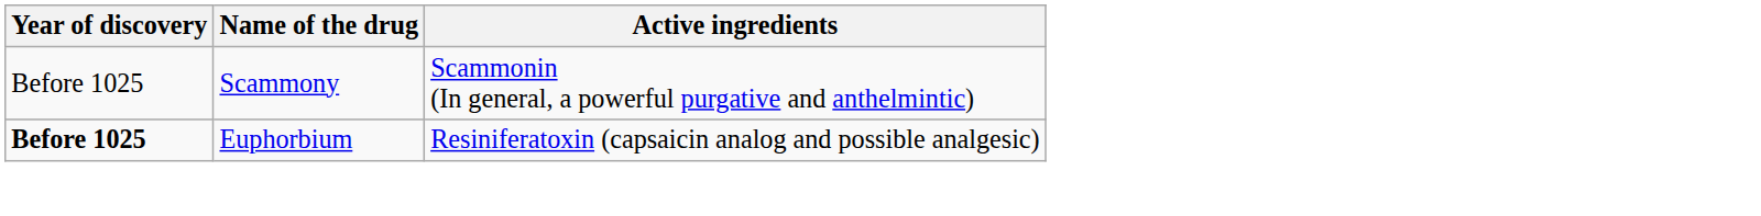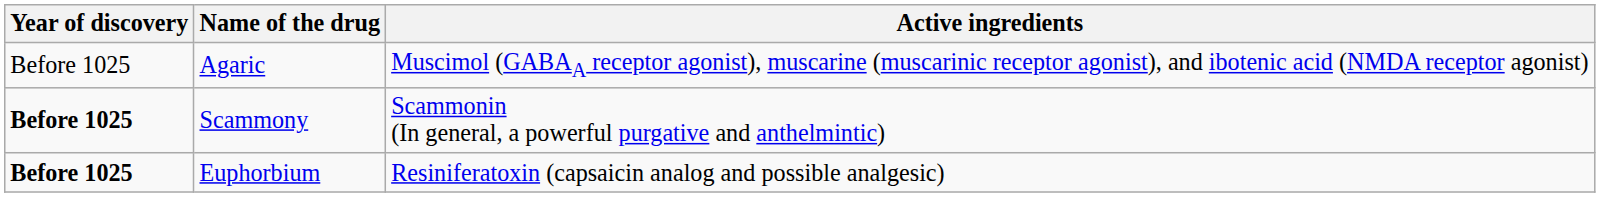+ row: Before 1025 | Agaric | Muscimol (GABAA receptor agonist), muscarine (muscarinic receptor agonist), and ibotenic acid (NMDA receptor agonist)
Scammony | Year of discovery: normal -> bold
